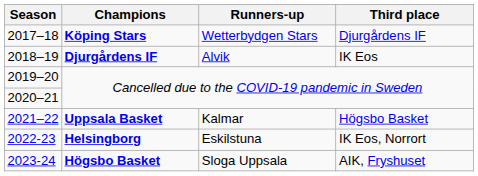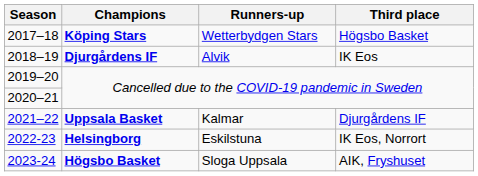2017–18 | Third place: Djurgårdens IF -> Högsbo Basket
2021–22 | Third place: Högsbo Basket -> Djurgårdens IF
